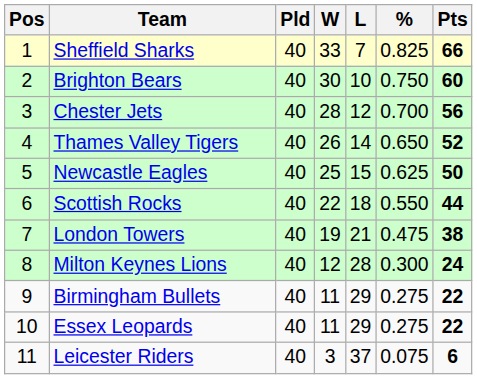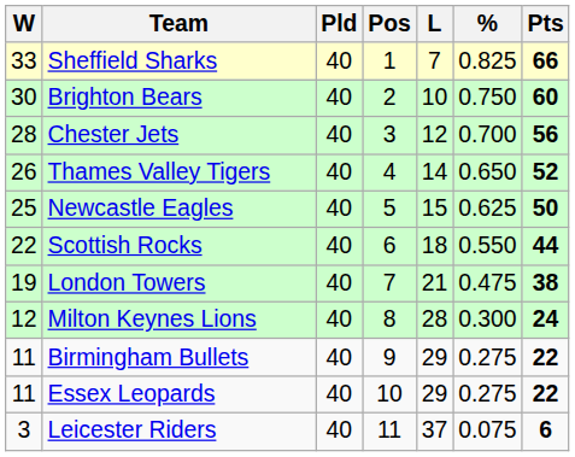columns swapped: Pos <-> W
